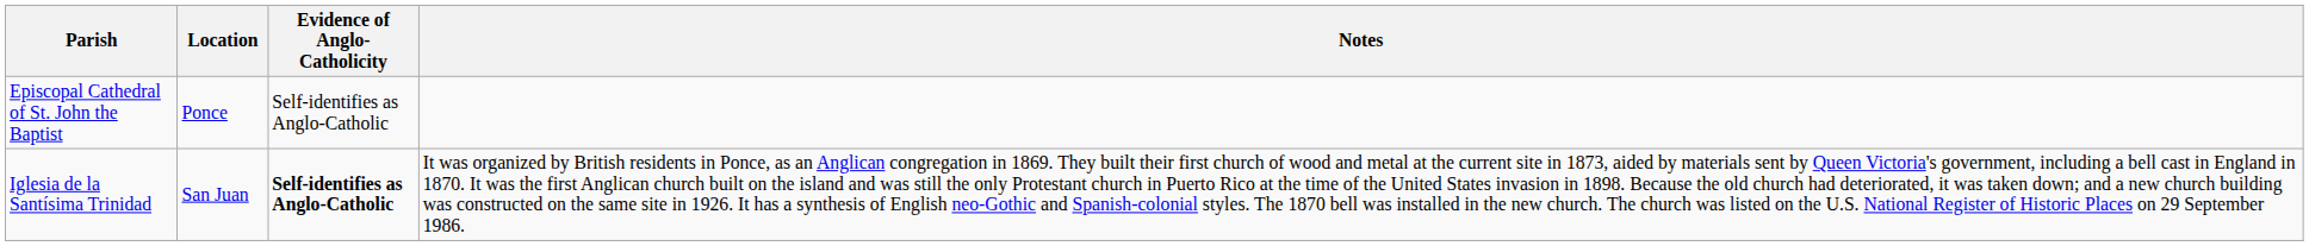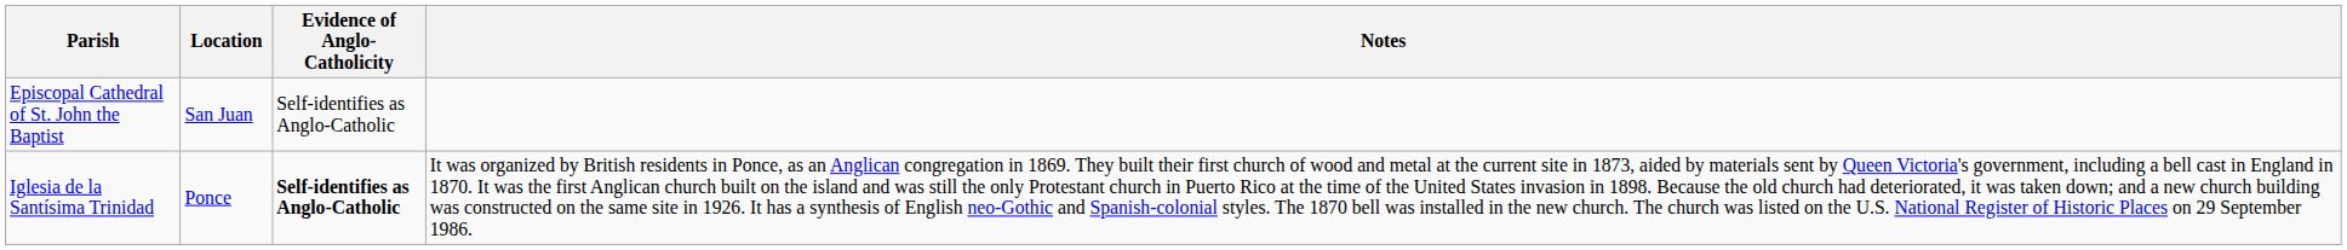Episcopal Cathedral of St. John the Baptist | Location: Ponce -> San Juan
Iglesia de la Santísima Trinidad | Location: San Juan -> Ponce
